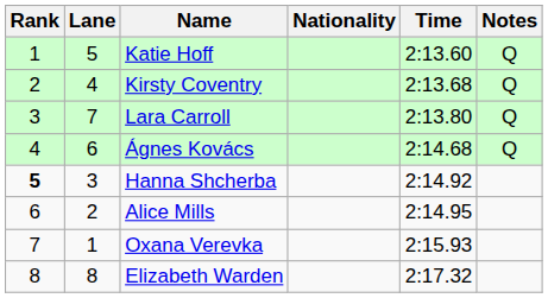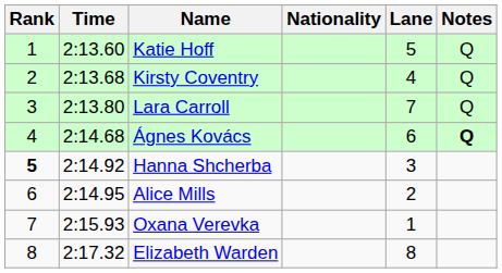columns swapped: Lane <-> Time
Ágnes Kovács | Notes: normal -> bold
